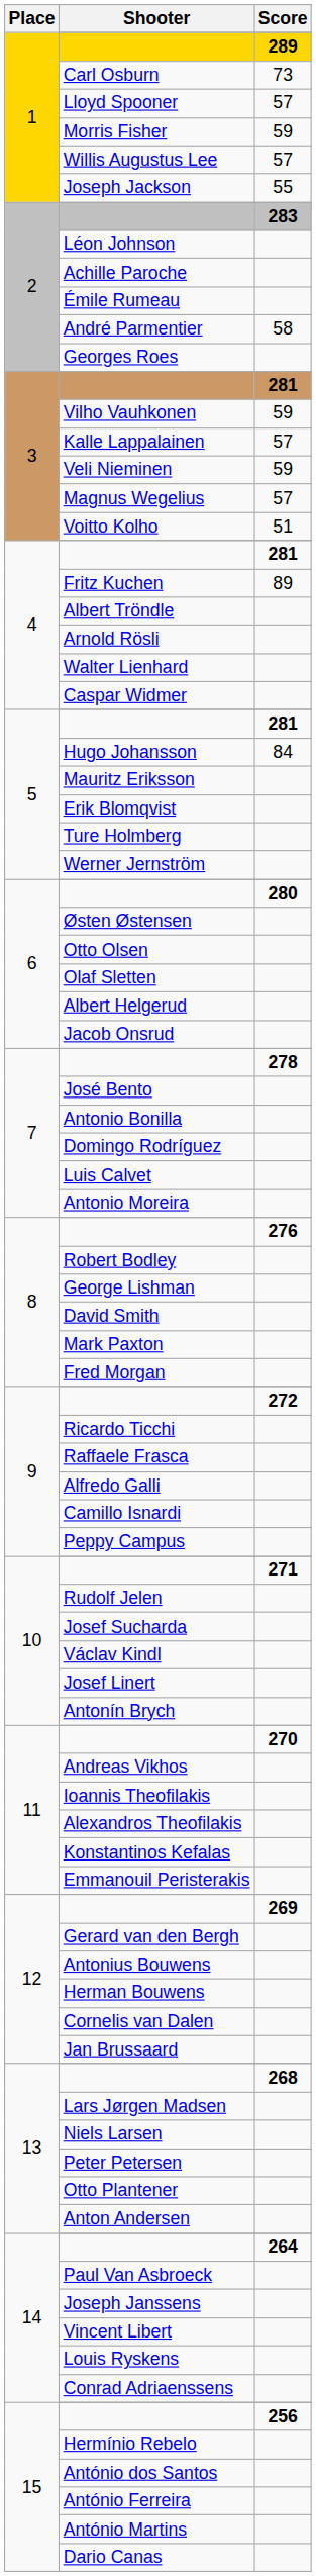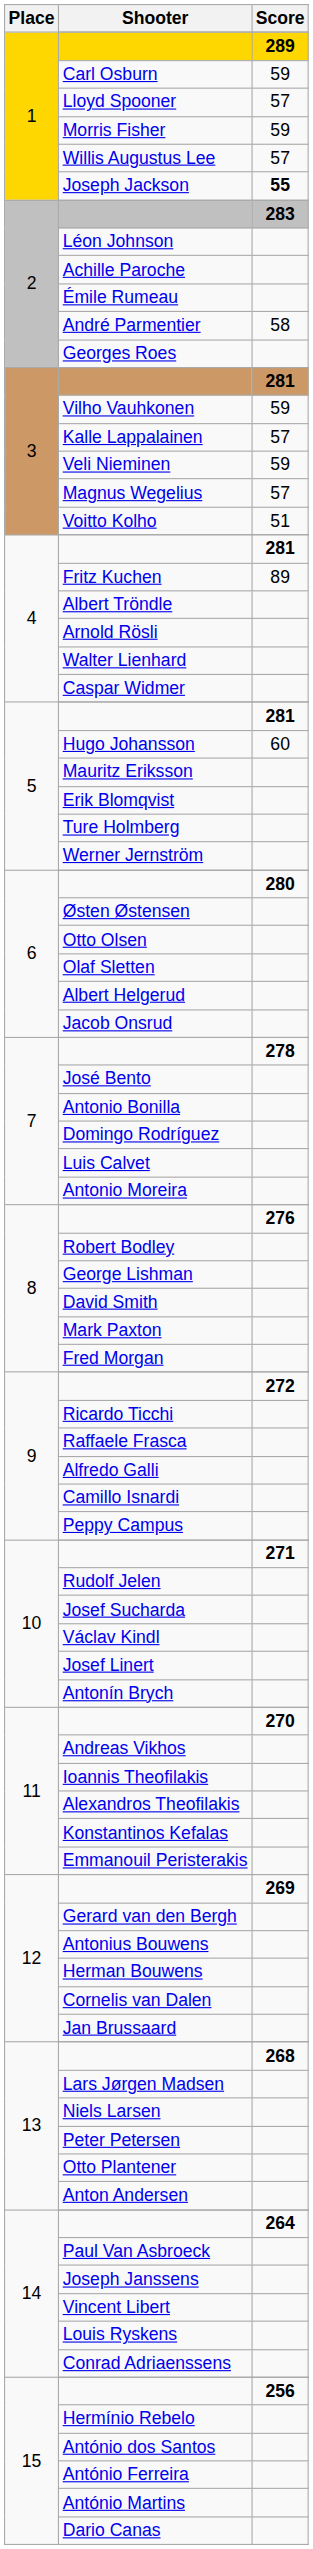Carl Osburn | Score: 73 -> 59
Joseph Jackson | Score: normal -> bold
Hugo Johansson | Score: 84 -> 60
